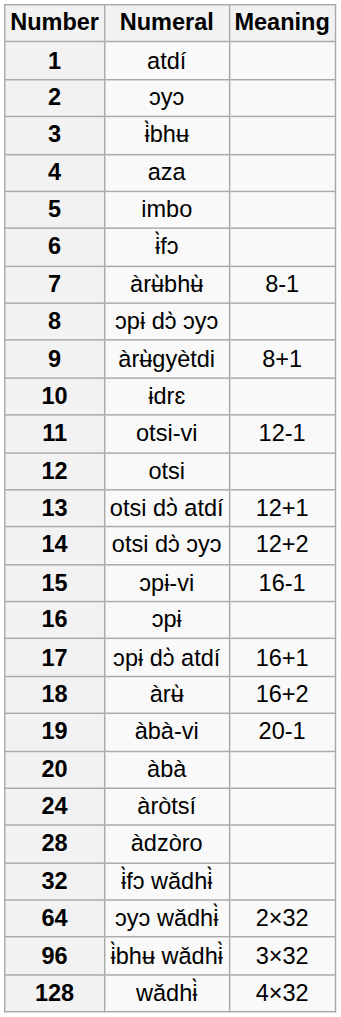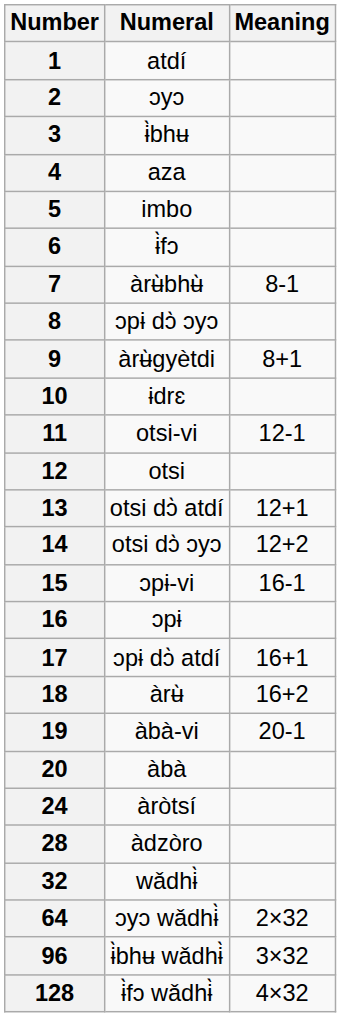32 | Numeral: ɨ̀fɔ wǎdhɨ̀ -> wǎdhɨ̀
128 | Numeral: wǎdhɨ̀ -> ɨ̀fɔ wǎdhɨ̀
